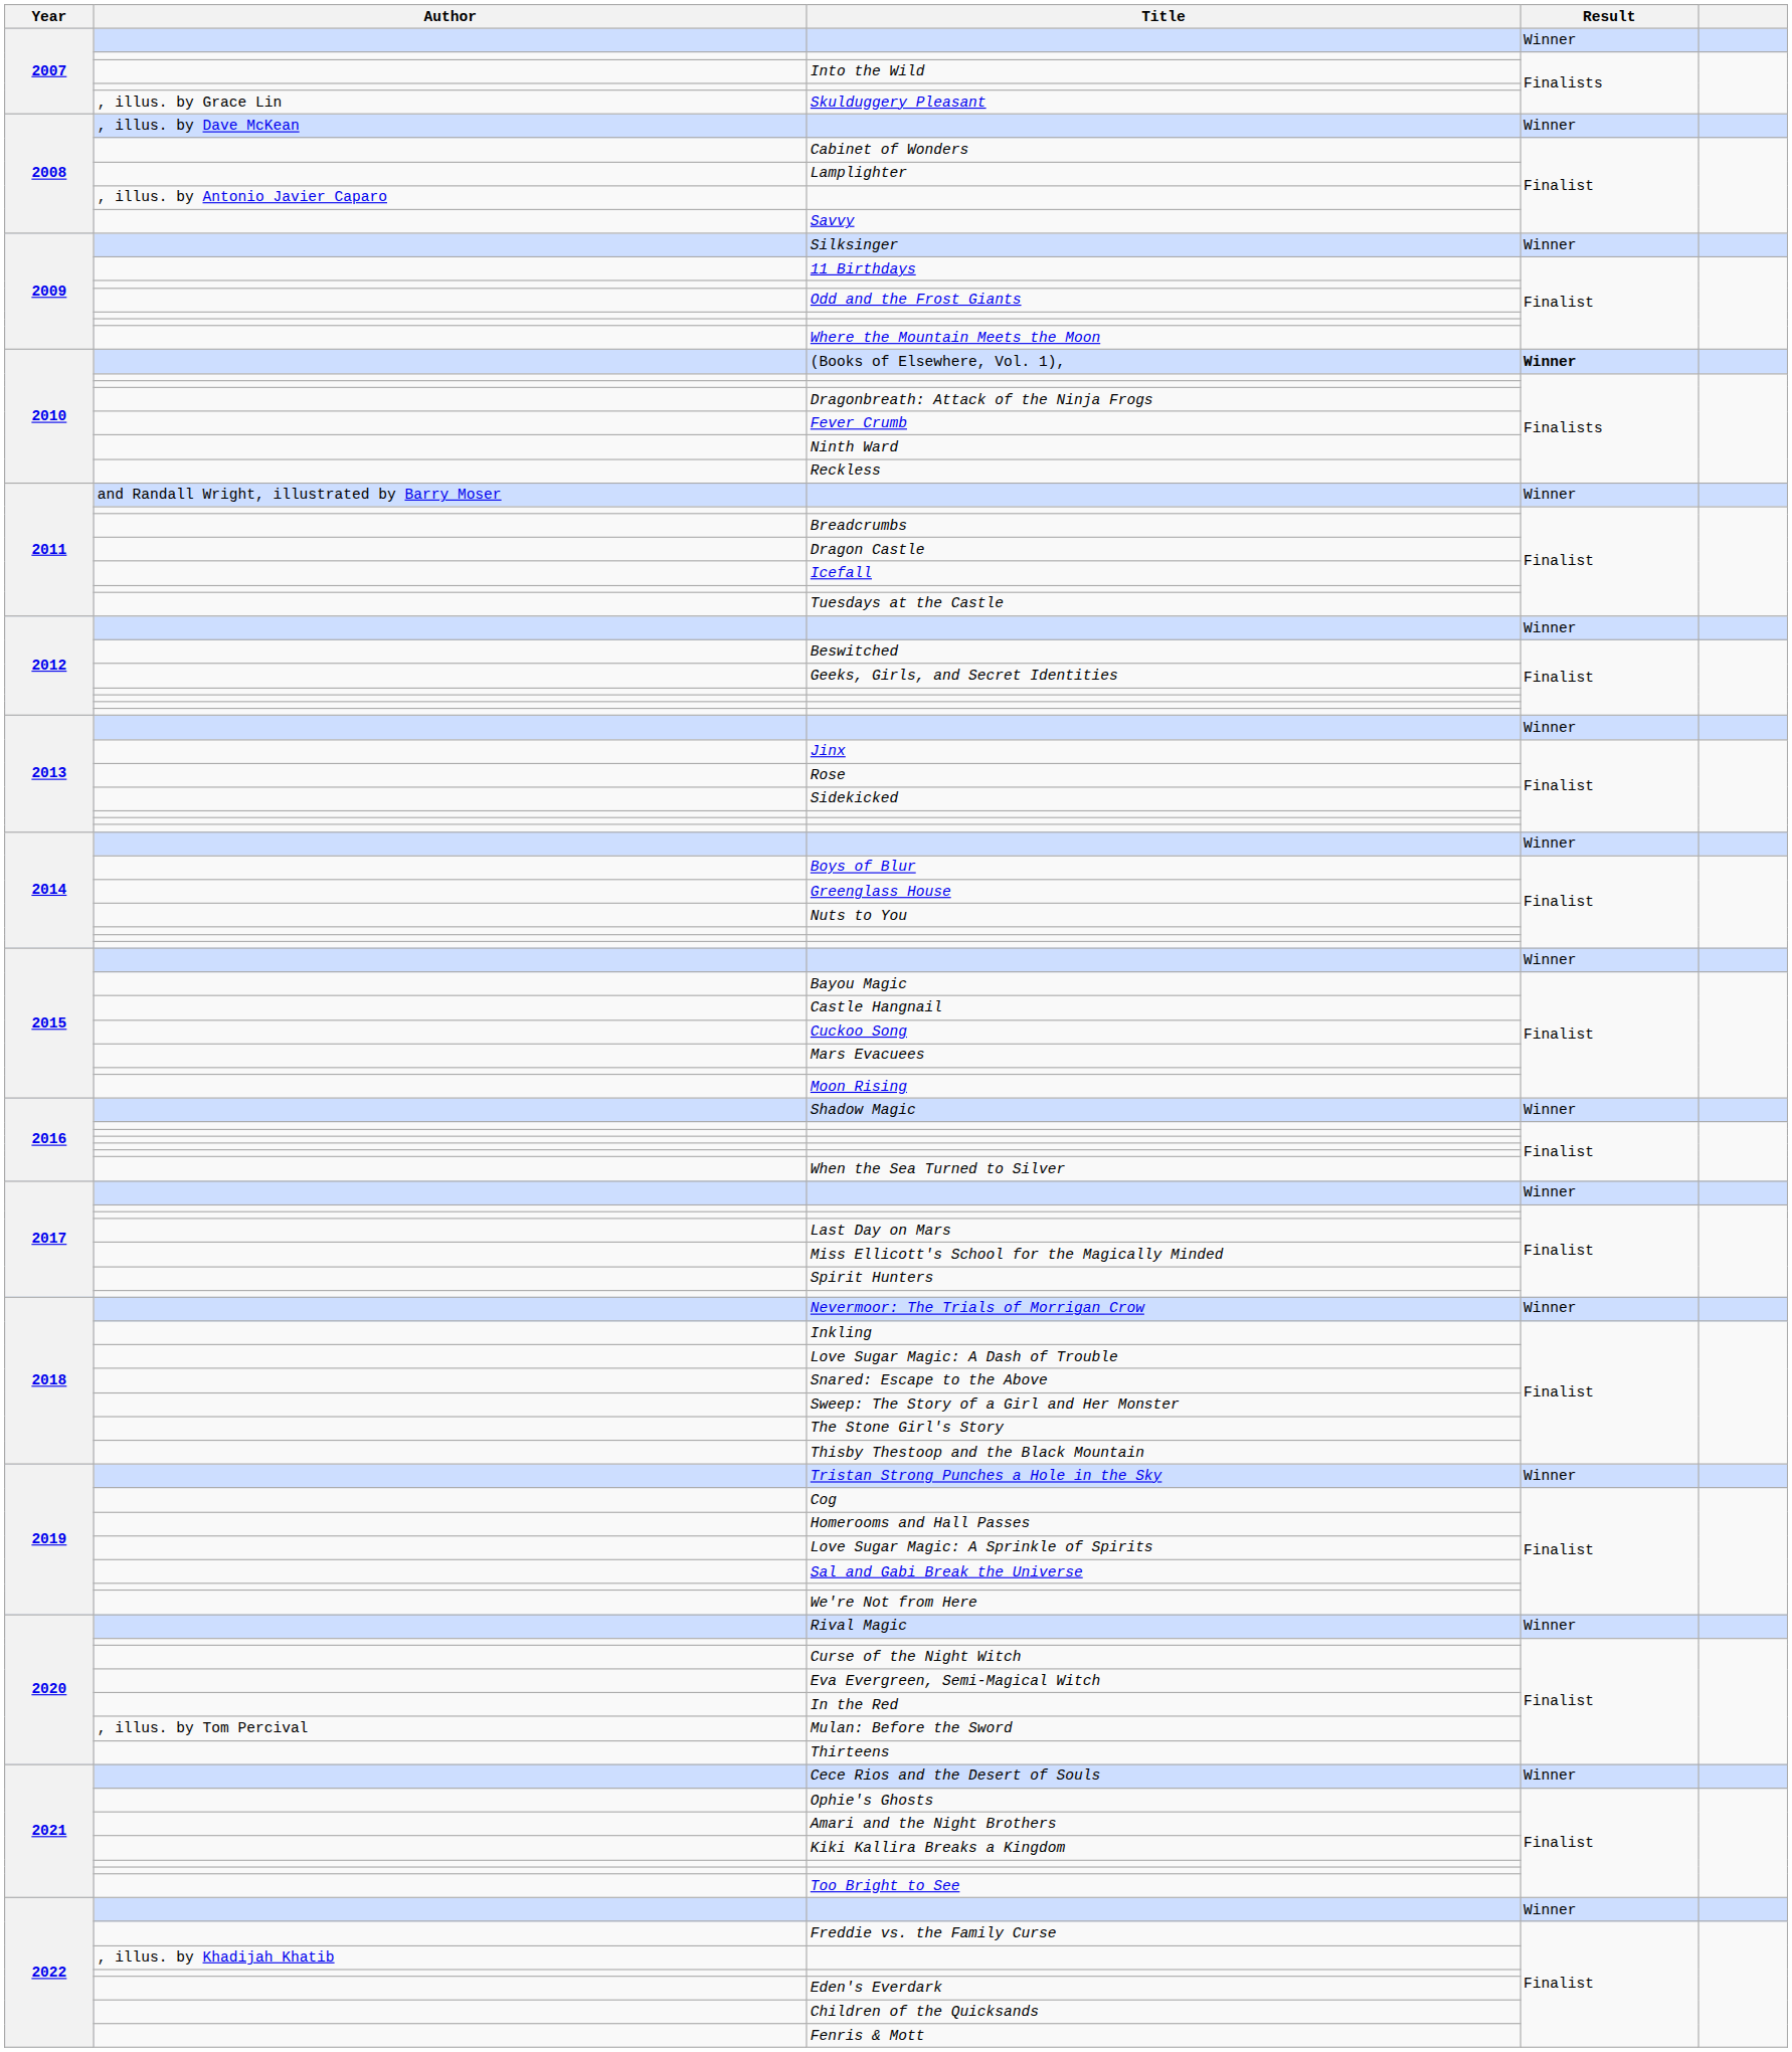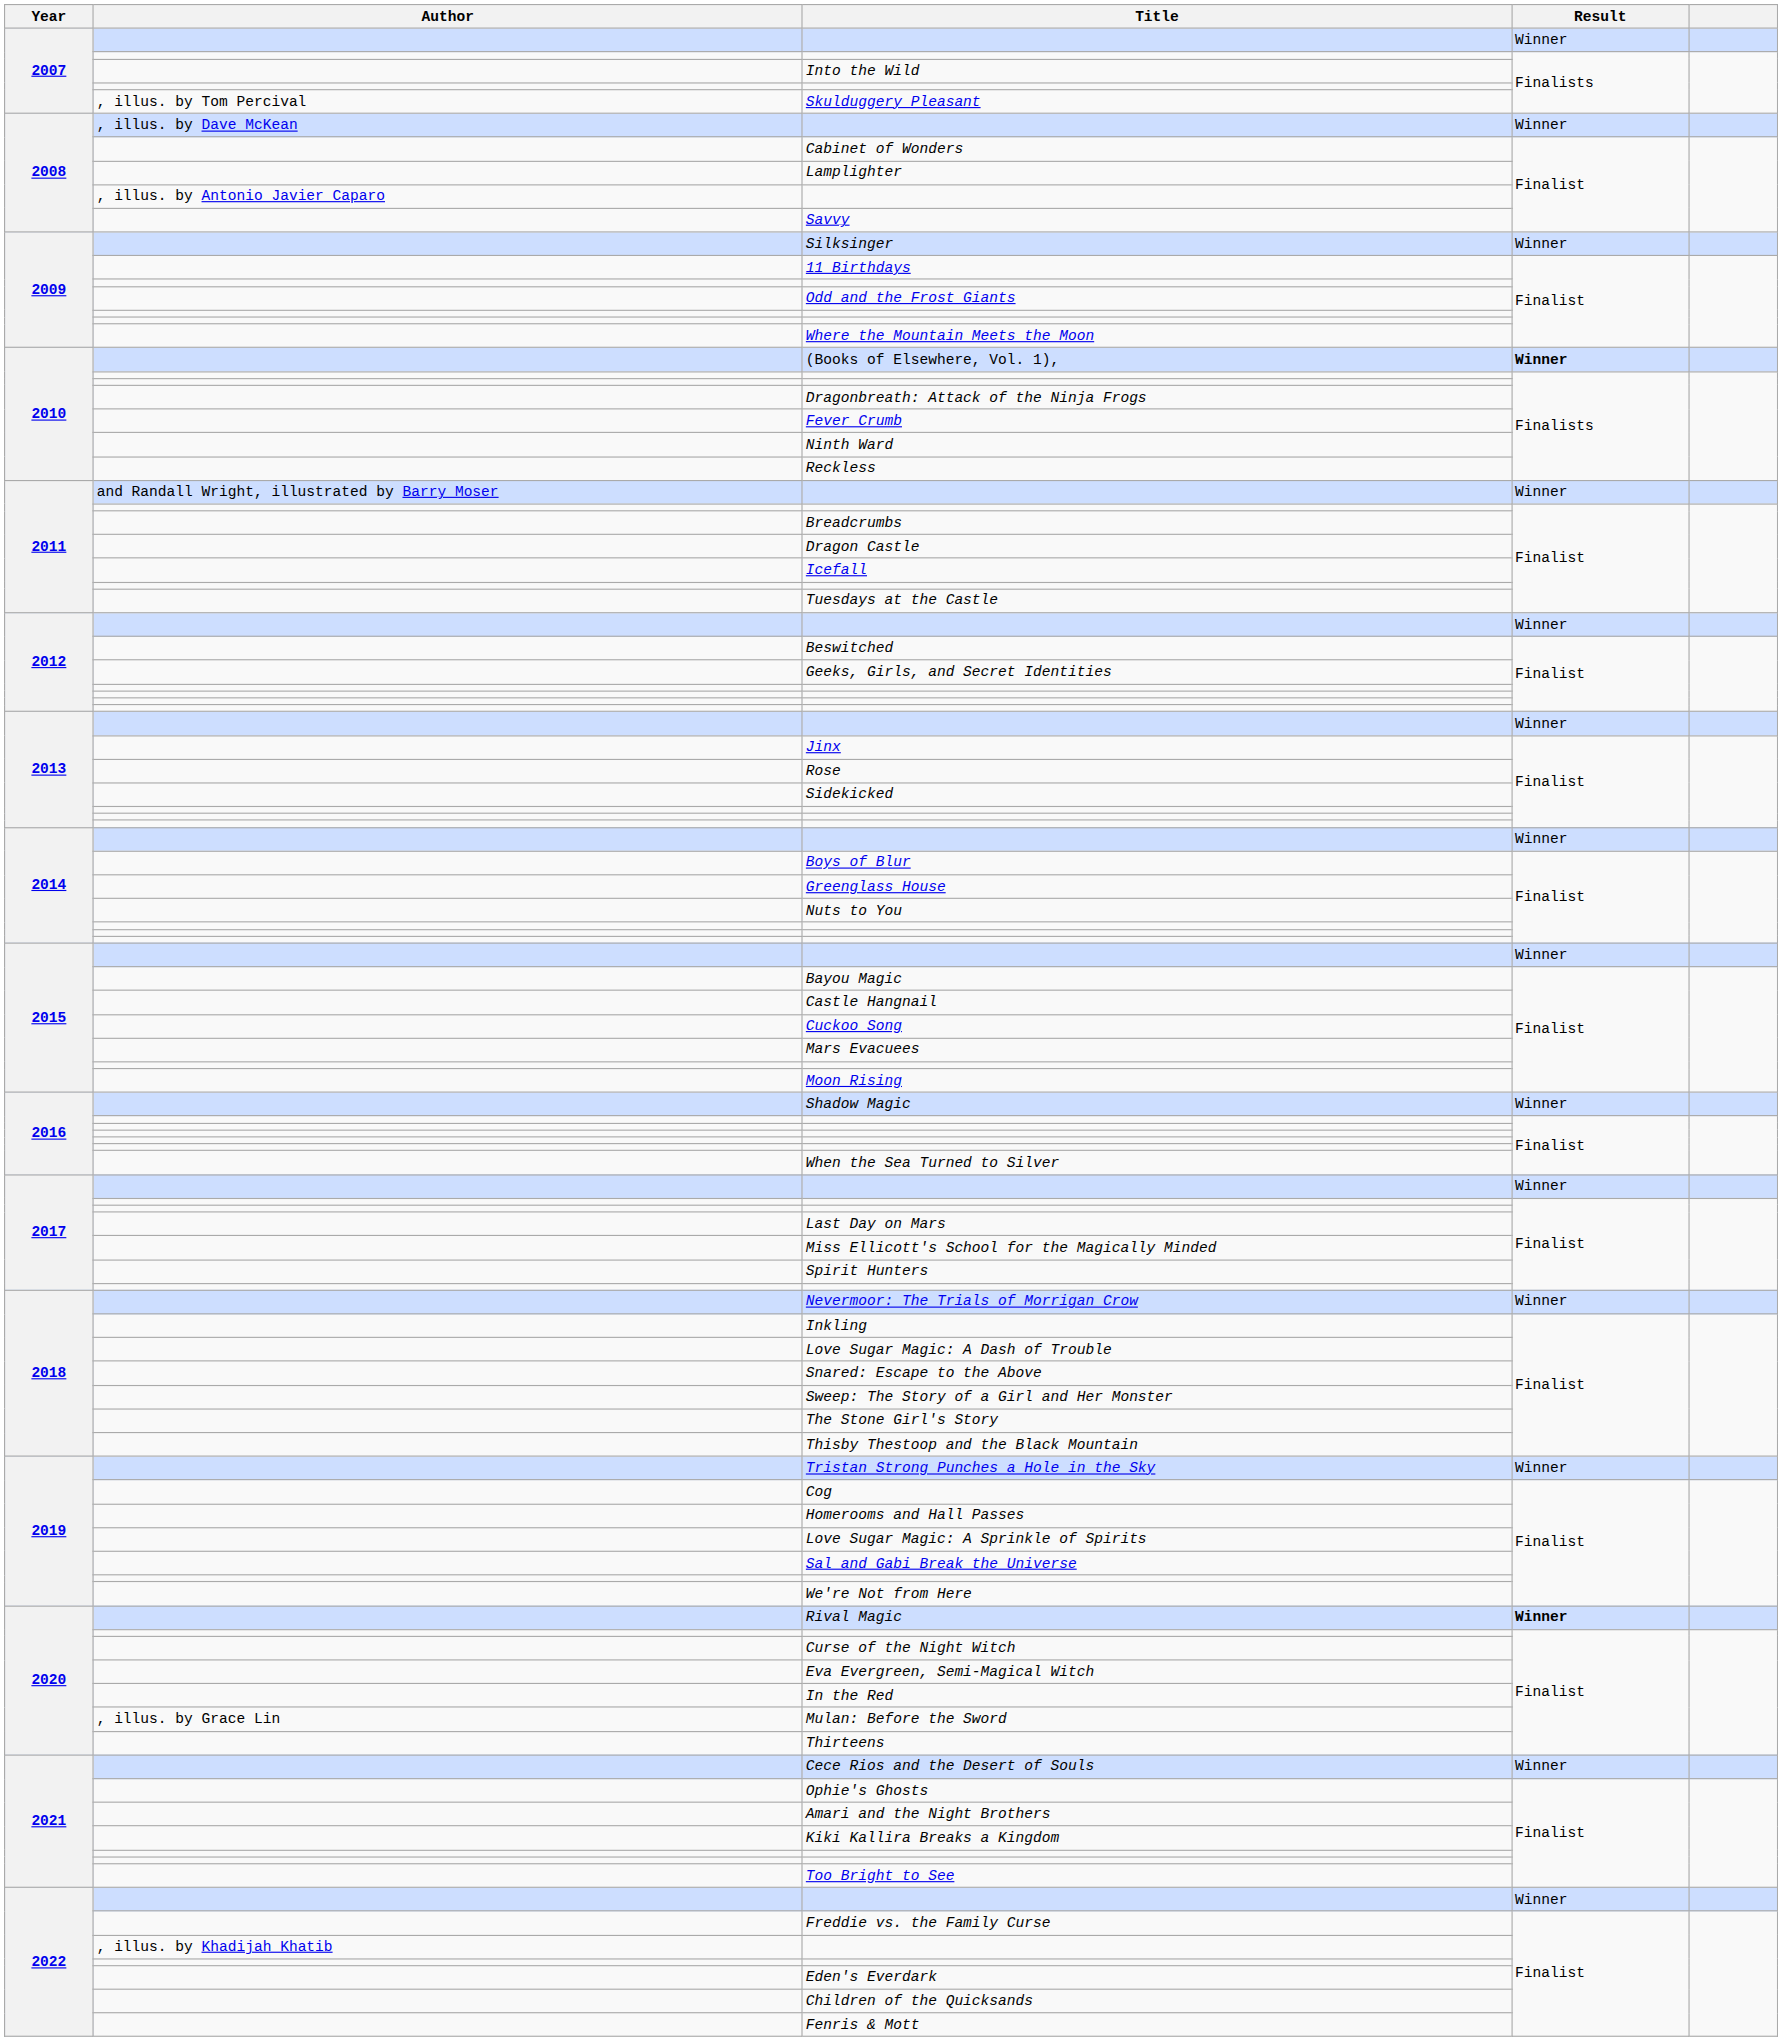Skulduggery Pleasant | Author: , illus. by Grace Lin -> , illus. by Tom Percival
Rival Magic | Result: normal -> bold
Mulan: Before the Sword | Author: , illus. by Tom Percival -> , illus. by Grace Lin
